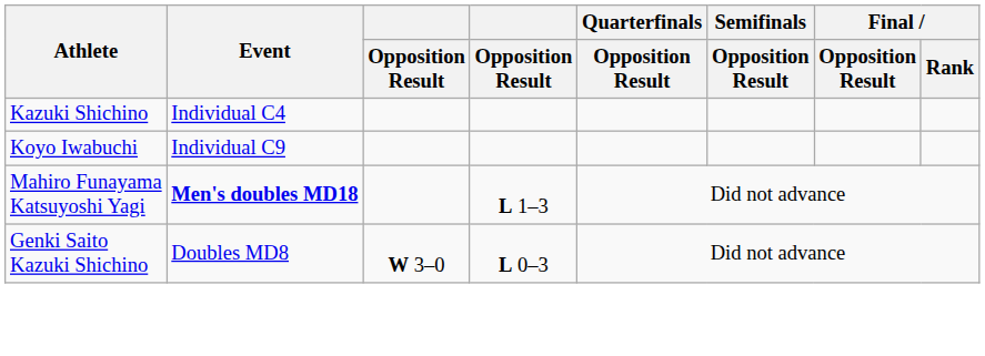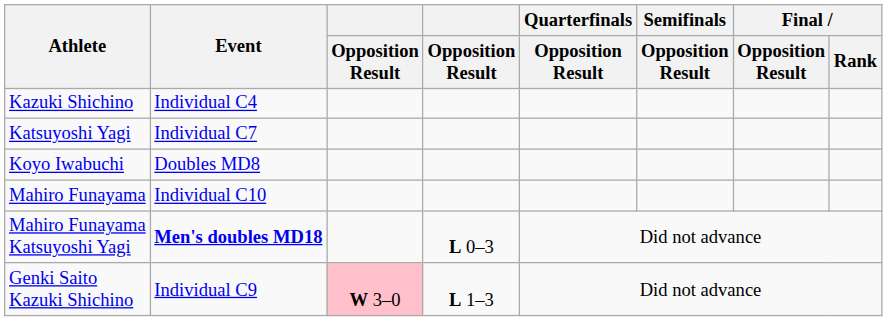+ row: Katsuyoshi Yagi | Individual C7
Koyo Iwabuchi | Event: Individual C9 -> Doubles MD8
+ row: Mahiro Funayama | Individual C10
Mahiro Funayama Katsuyoshi Yagi | column 4: L 1–3 -> L 0–3
Genki Saito Kazuki Shichino | Event: Doubles MD8 -> Individual C9
Genki Saito Kazuki Shichino | column 3: no background -> pink background
Genki Saito Kazuki Shichino | column 4: L 0–3 -> L 1–3
